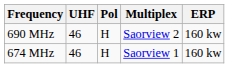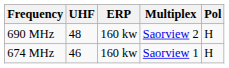columns swapped: ERP <-> Pol
690 MHz | UHF: 46 -> 48
